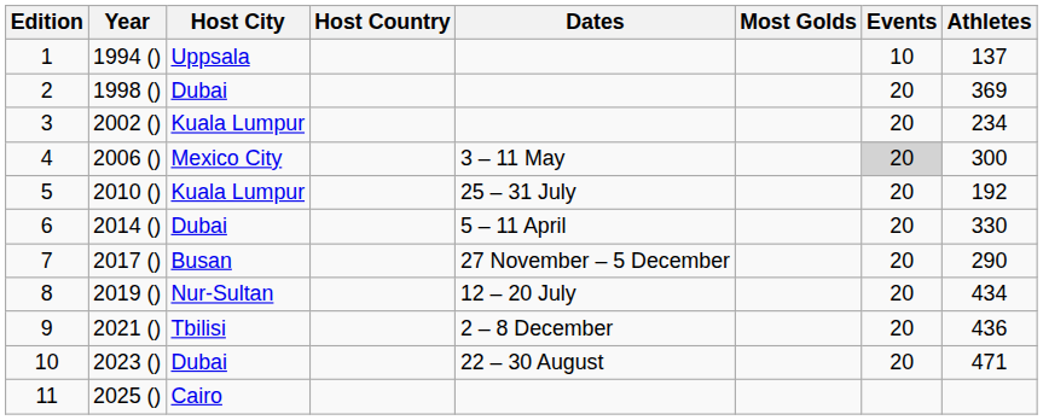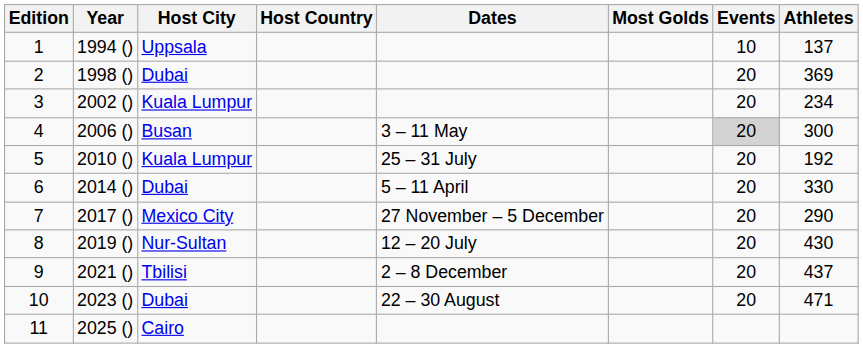4 | Host City: Mexico City -> Busan
7 | Host City: Busan -> Mexico City
8 | Athletes: 434 -> 430
9 | Athletes: 436 -> 437
